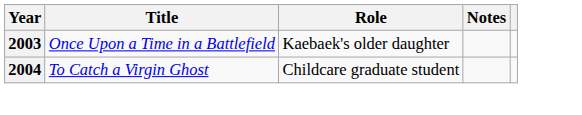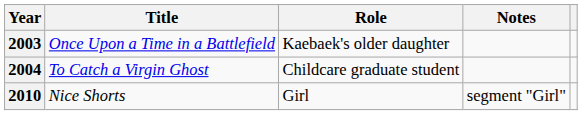+ row: 2010 | Nice Shorts | Girl | segment "Girl"
